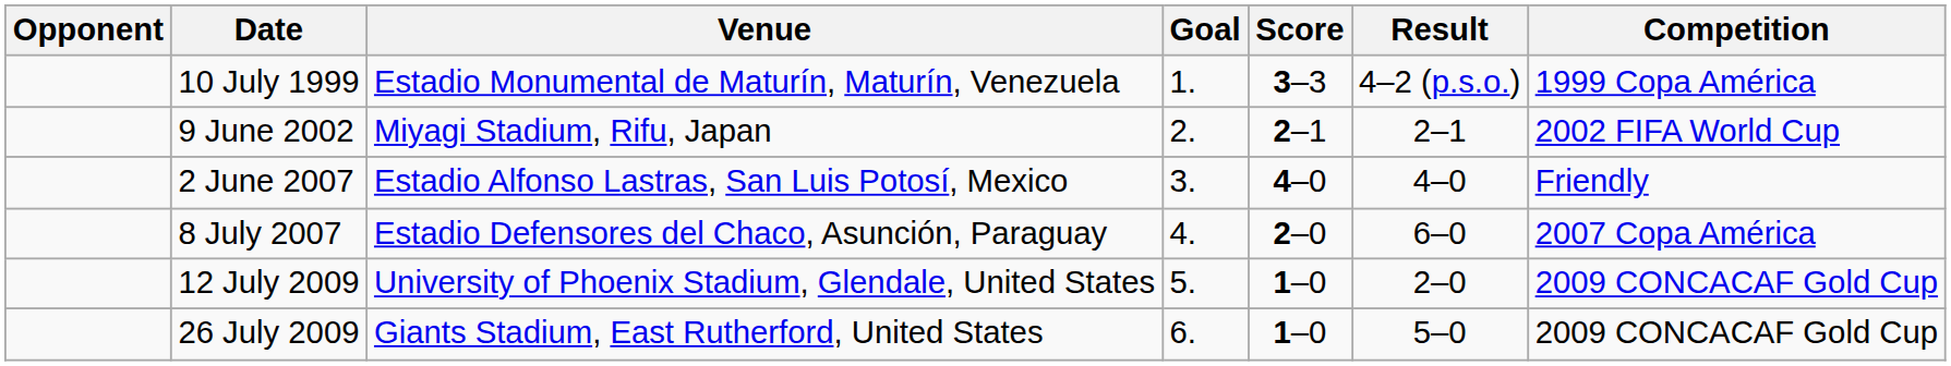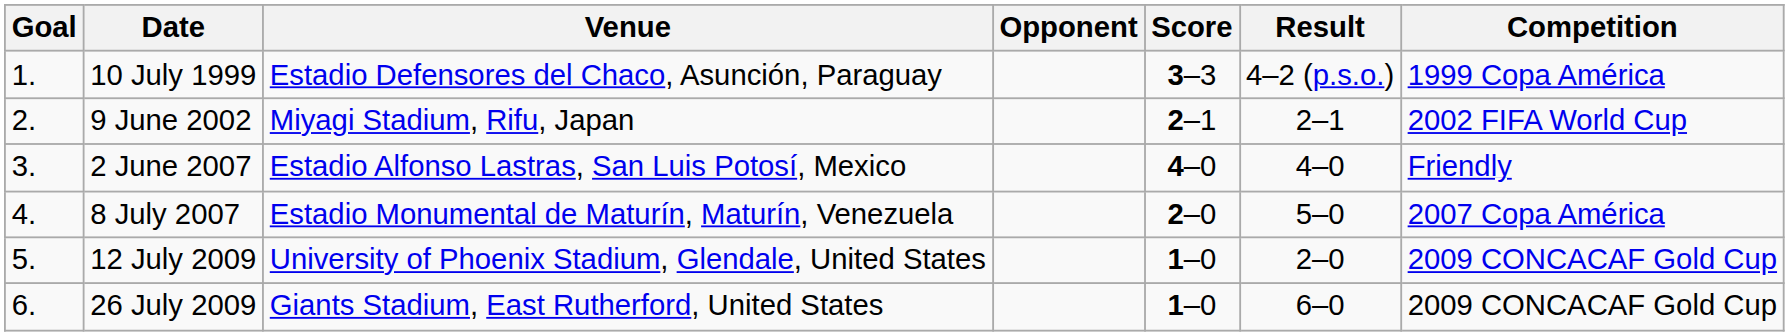columns swapped: Goal <-> Opponent
10 July 1999 | Venue: Estadio Monumental de Maturín, Maturín, Venezuela -> Estadio Defensores del Chaco, Asunción, Paraguay
8 July 2007 | Venue: Estadio Defensores del Chaco, Asunción, Paraguay -> Estadio Monumental de Maturín, Maturín, Venezuela
8 July 2007 | Result: 6–0 -> 5–0
26 July 2009 | Result: 5–0 -> 6–0
